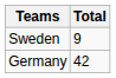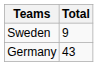Germany | Total: 42 -> 43
